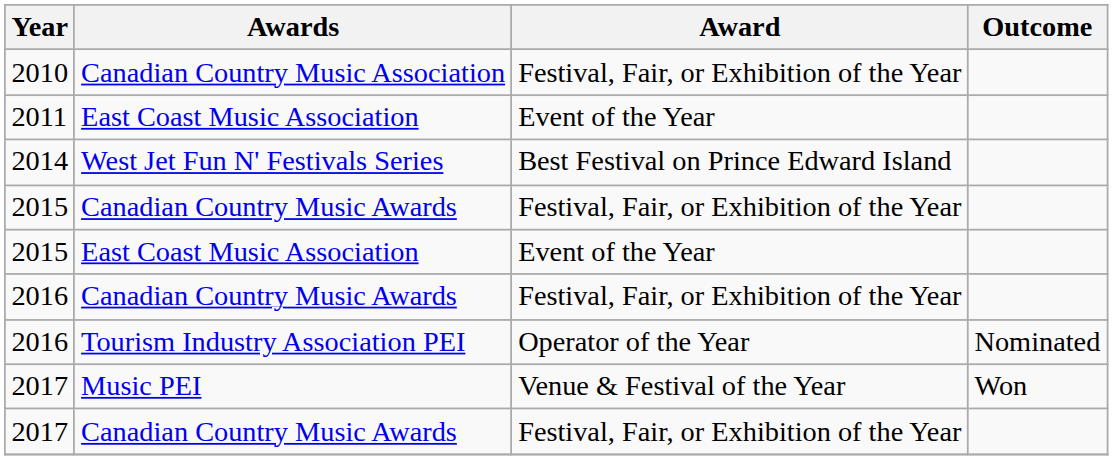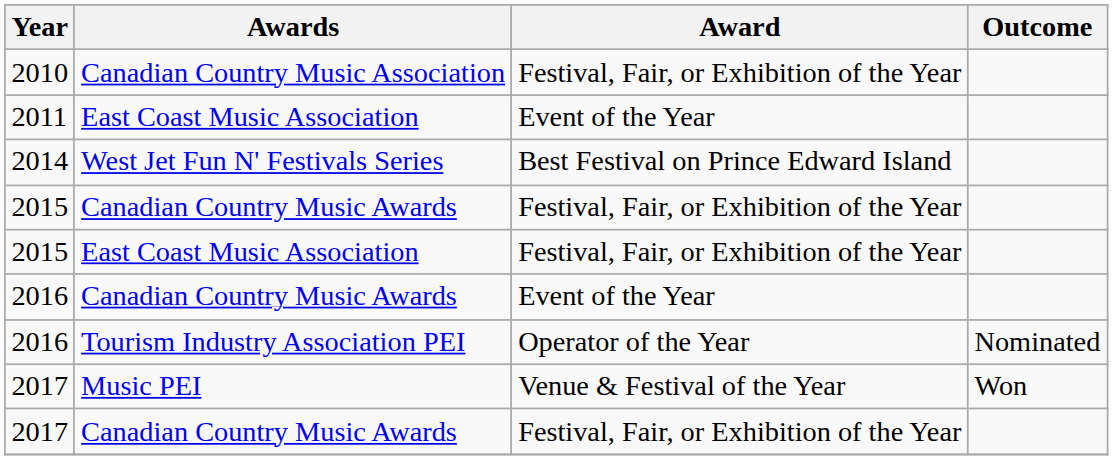2015 / East Coast Music Association | Award: Event of the Year -> Festival, Fair, or Exhibition of the Year
2016 / Canadian Country Music Awards | Award: Festival, Fair, or Exhibition of the Year -> Event of the Year
